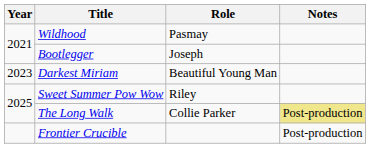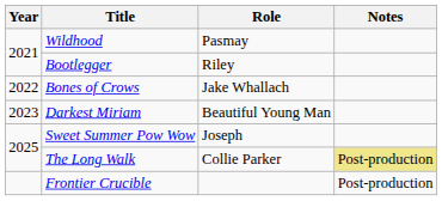Bootlegger | Role: Joseph -> Riley
+ row: 2022 | Bones of Crows | Jake Whallach
Sweet Summer Pow Wow | Role: Riley -> Joseph
